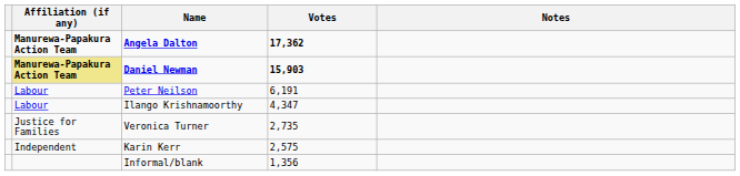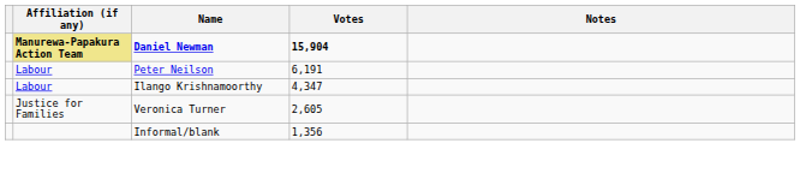- row: Manurewa-Papakura Action Team | Angela Dalton | 17,362
Daniel Newman | Votes: 15,903 -> 15,904
Veronica Turner | Votes: 2,735 -> 2,605
- row: Independent | Karin Kerr | 2,575
